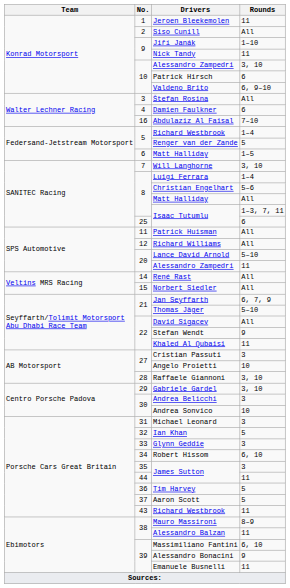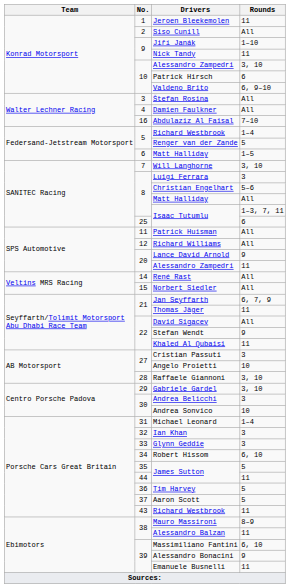Damien Faulkner | Rounds: 6 -> All
Luigi Ferrara | Rounds: 1–4 -> 3
Lance David Arnold | Rounds: 5–10 -> 9
Thomas Jäger | Rounds: 5–10 -> 11
Michael Leonard | Rounds: 3 -> 1–4
Ian Khan | Rounds: 5 -> 3
35 / James Sutton | Rounds: 3 -> 5
